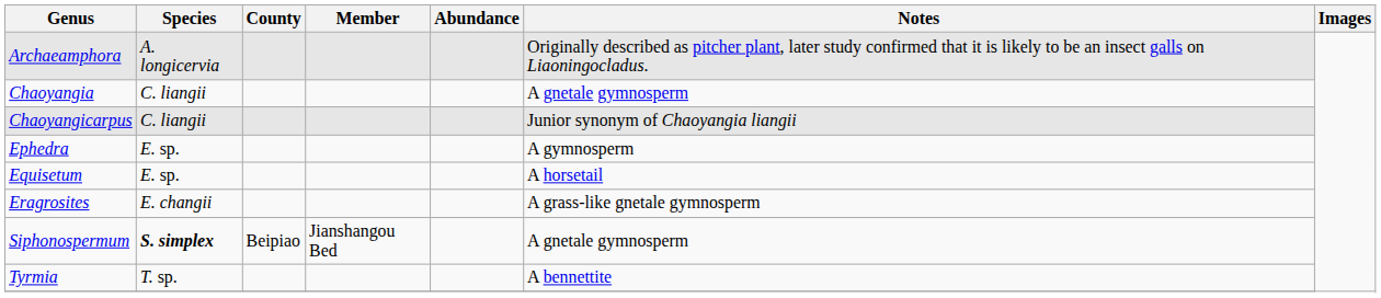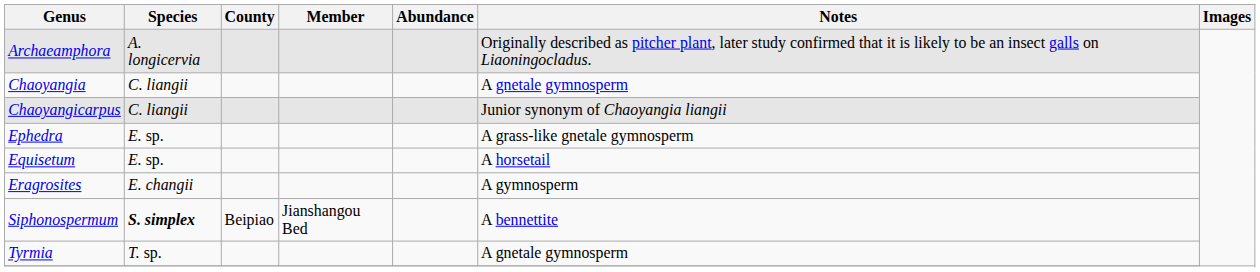Ephedra | Notes: A gymnosperm -> A grass-like gnetale gymnosperm
Eragrosites | Notes: A grass-like gnetale gymnosperm -> A gymnosperm
Siphonospermum | Notes: A gnetale gymnosperm -> A bennettite
Tyrmia | Notes: A bennettite -> A gnetale gymnosperm
